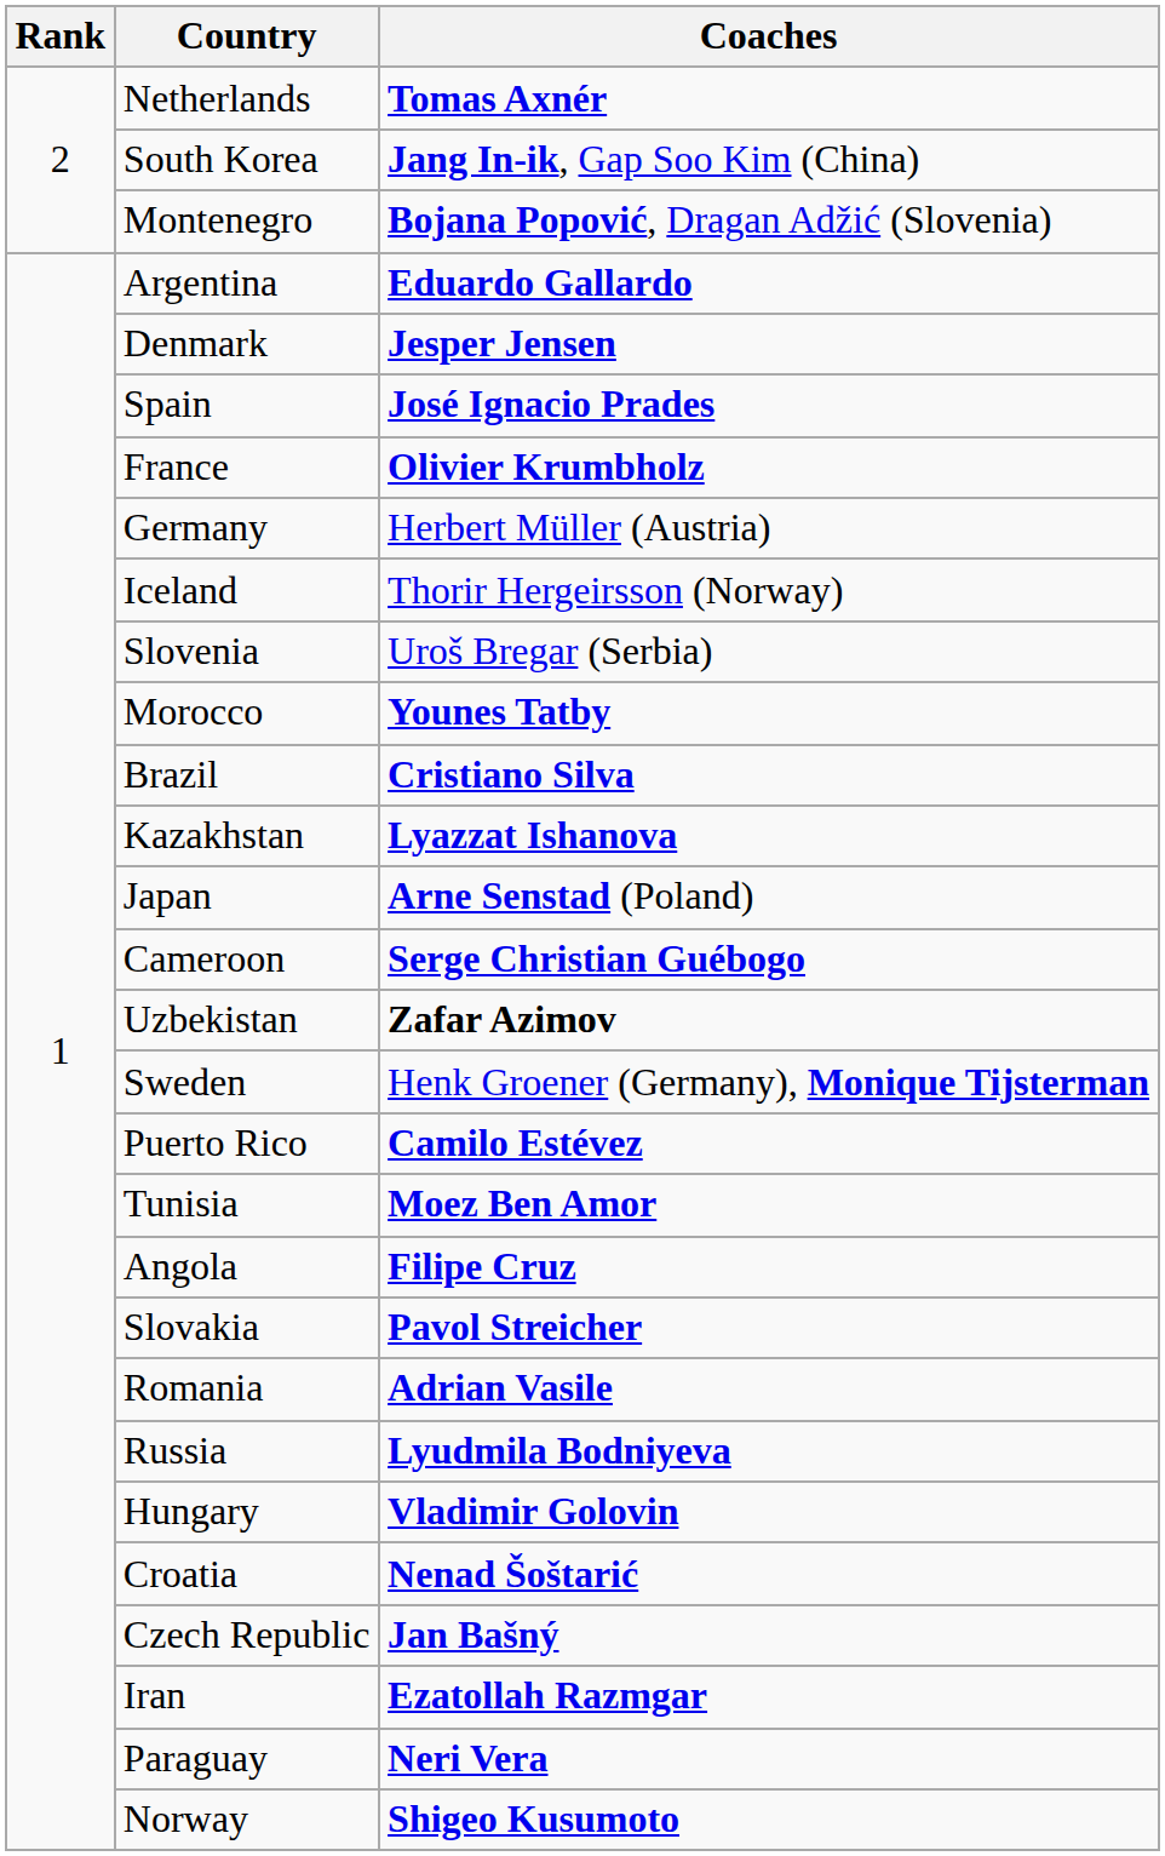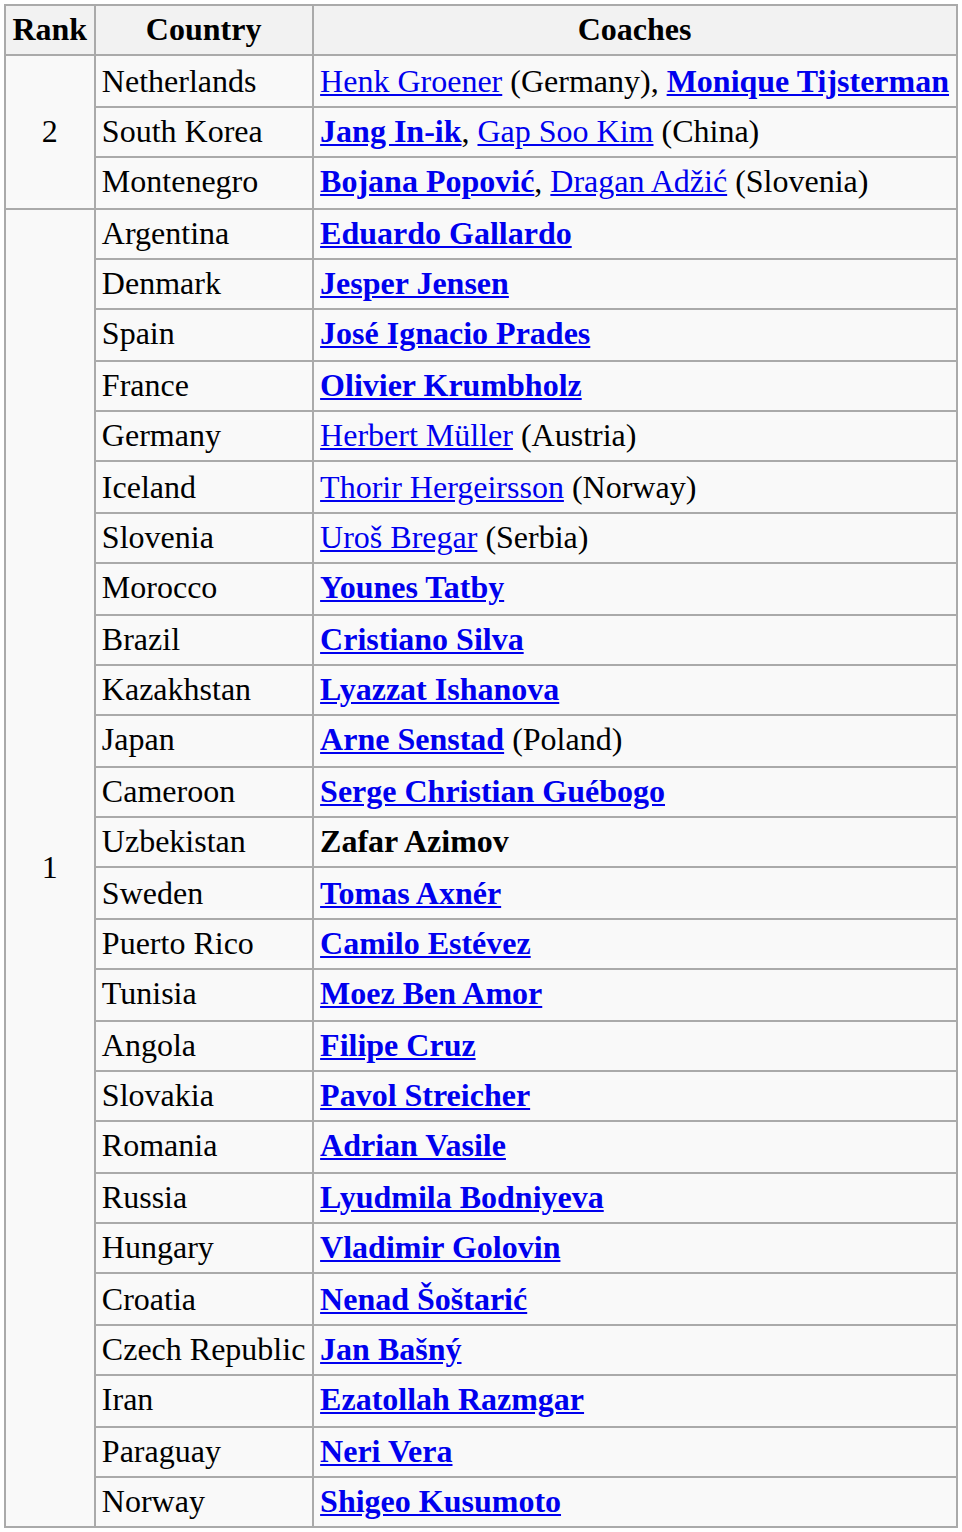Netherlands | Coaches: Tomas Axnér -> Henk Groener (Germany), Monique Tijsterman
Sweden | Coaches: Henk Groener (Germany), Monique Tijsterman -> Tomas Axnér
